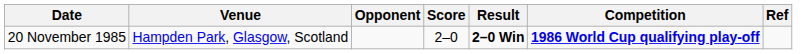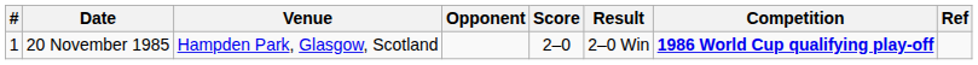+ column: # | 1
20 November 1985 | Result: bold -> normal
